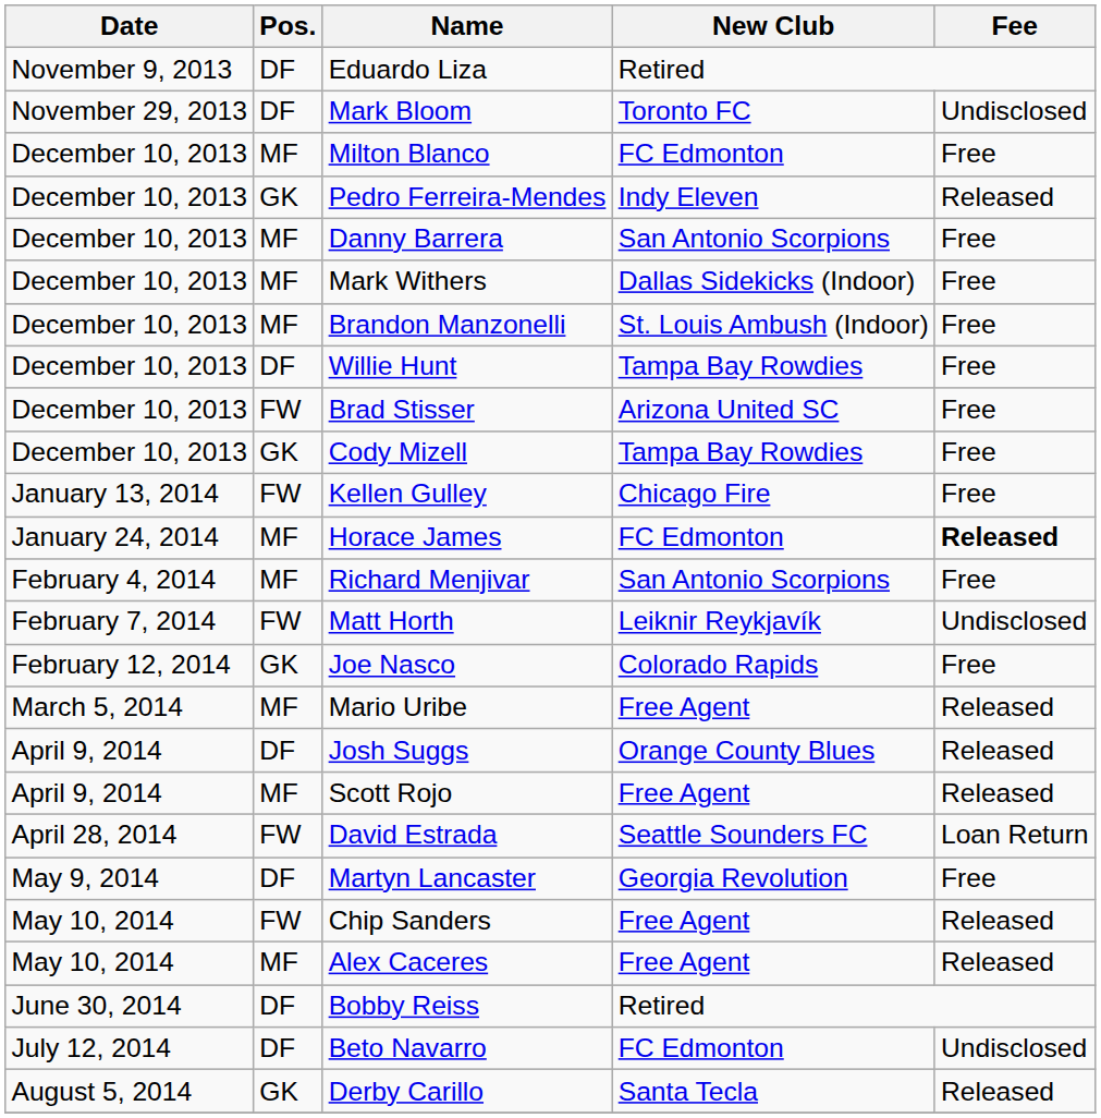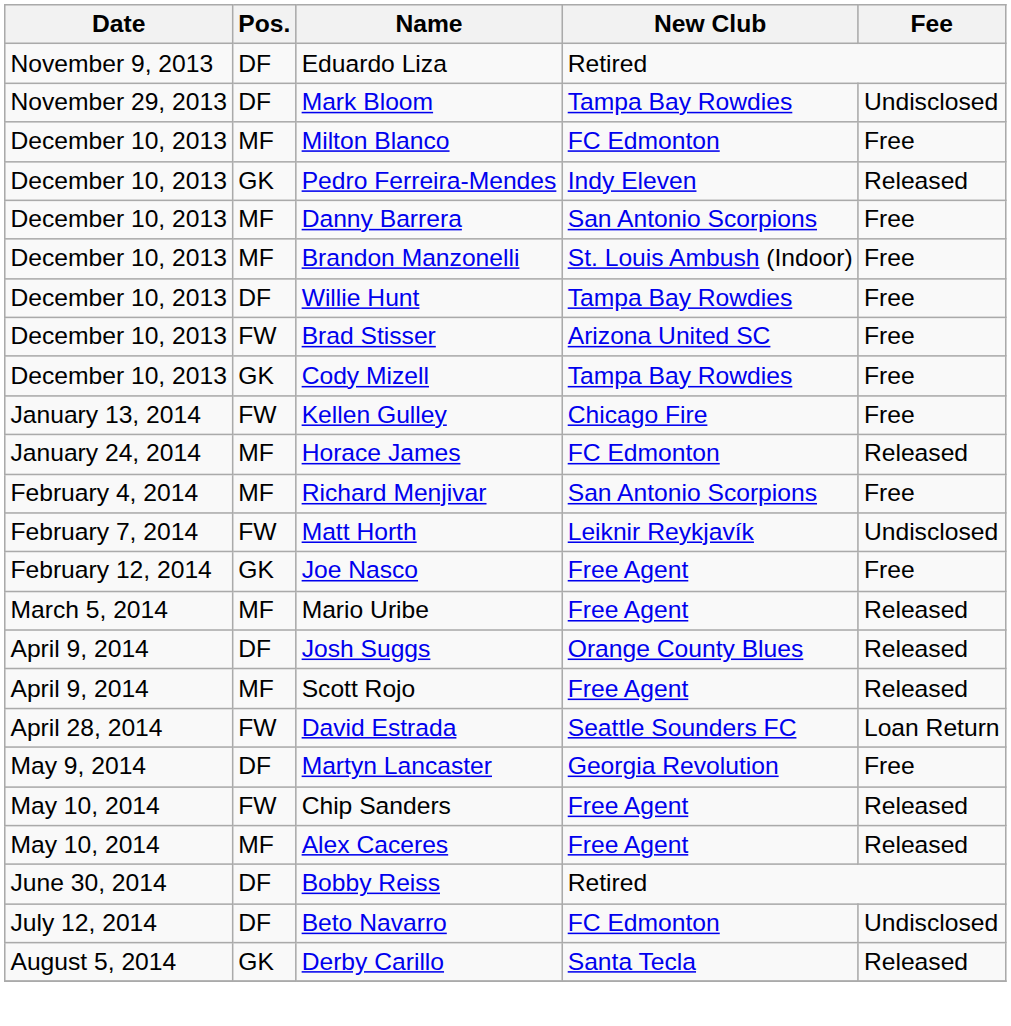Mark Bloom | New Club: Toronto FC -> Tampa Bay Rowdies
- row: December 10, 2013 | MF | Mark Withers | Dallas Sidekicks (Indoor) | Free
Horace James | Fee: bold -> normal
Joe Nasco | New Club: Colorado Rapids -> Free Agent
